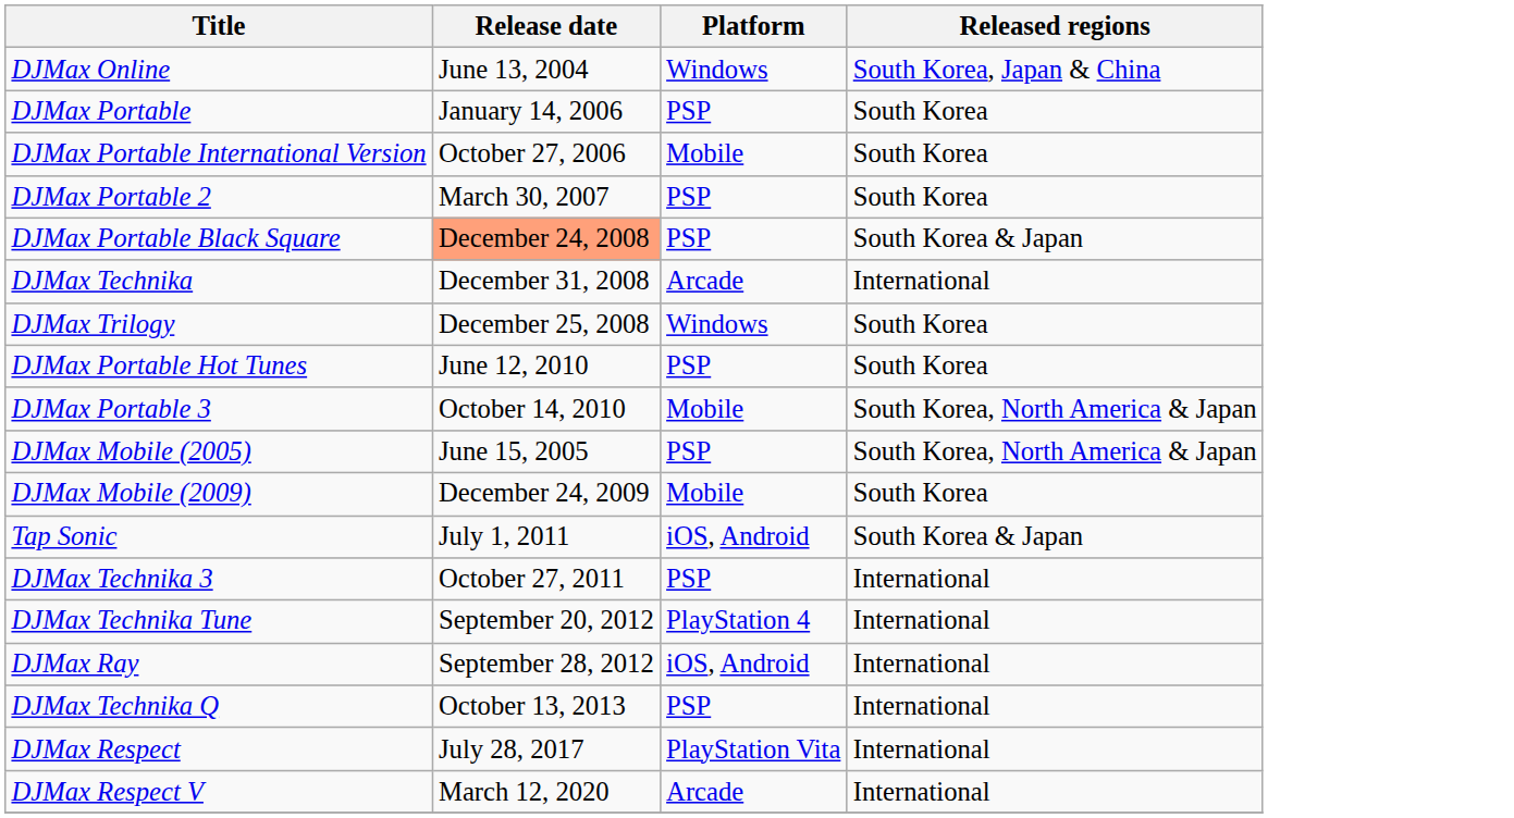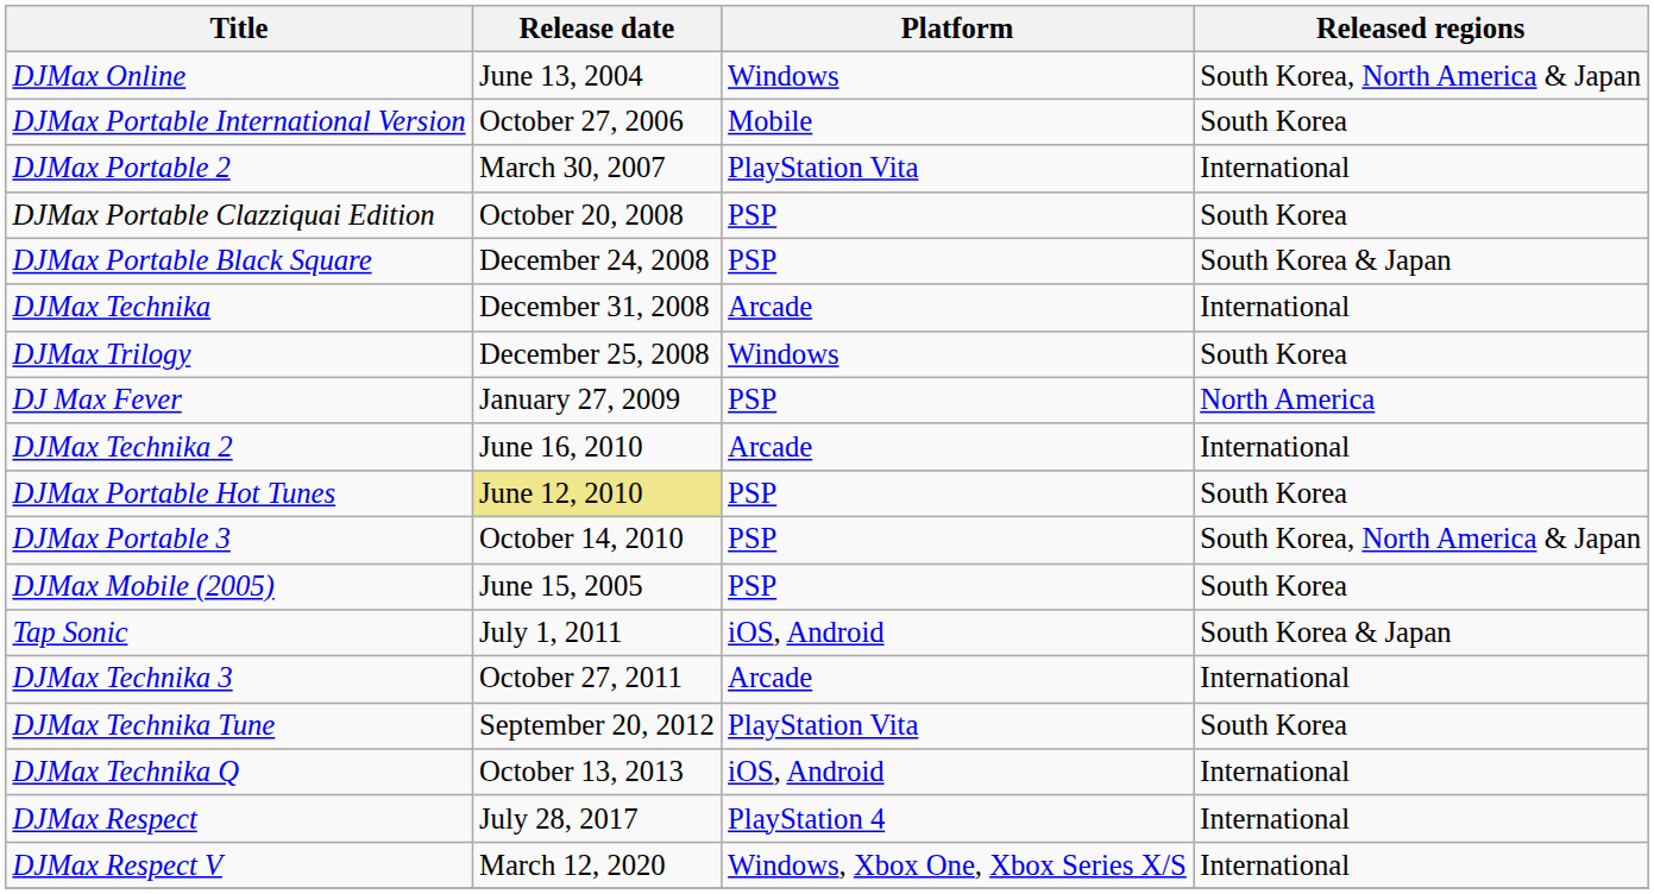DJMax Online | Released regions: South Korea, Japan & China -> South Korea, North America & Japan
- row: DJMax Portable | January 14, 2006 | PSP | South Korea
DJMax Portable 2 | Platform: PSP -> PlayStation Vita
DJMax Portable 2 | Released regions: South Korea -> International
+ row: DJMax Portable Clazziquai Edition | October 20, 2008 | PSP | South Korea
DJMax Portable Black Square | Release date: lightsalmon background -> no background
+ row: DJ Max Fever | January 27, 2009 | PSP | North America
+ row: DJMax Technika 2 | June 16, 2010 | Arcade | International
DJMax Portable Hot Tunes | Release date: no background -> khaki background
DJMax Portable 3 | Platform: Mobile -> PSP
DJMax Mobile (2005) | Released regions: South Korea, North America & Japan -> South Korea
- row: DJMax Mobile (2009) | December 24, 2009 | Mobile | South Korea
DJMax Technika 3 | Platform: PSP -> Arcade
DJMax Technika Tune | Platform: PlayStation 4 -> PlayStation Vita
DJMax Technika Tune | Released regions: International -> South Korea
- row: DJMax Ray | September 28, 2012 | iOS, Android | International
DJMax Technika Q | Platform: PSP -> iOS, Android
DJMax Respect | Platform: PlayStation Vita -> PlayStation 4
DJMax Respect V | Platform: Arcade -> Windows, Xbox One, Xbox Series X/S
